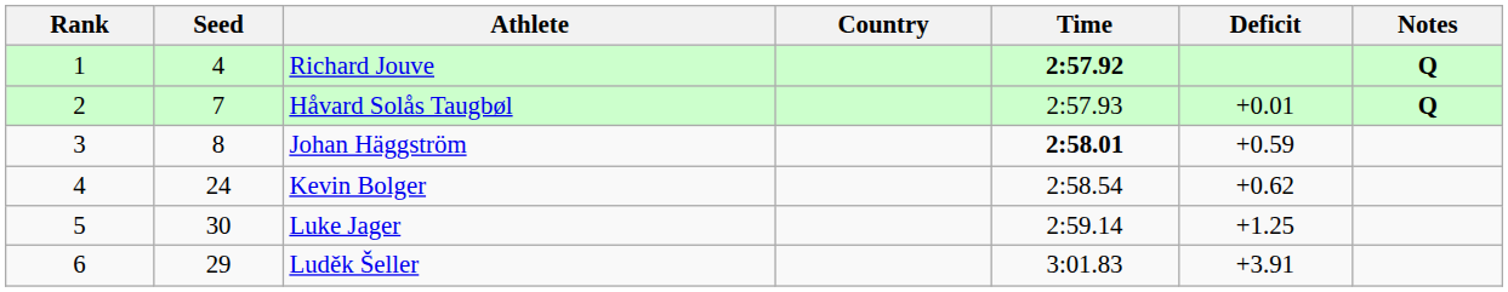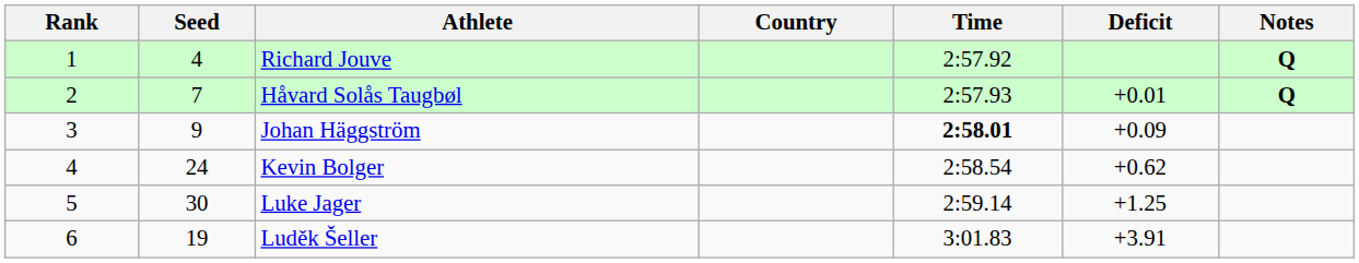Richard Jouve | Time: bold -> normal
Johan Häggström | Seed: 8 -> 9
Johan Häggström | Deficit: +0.59 -> +0.09
Luděk Šeller | Seed: 29 -> 19
